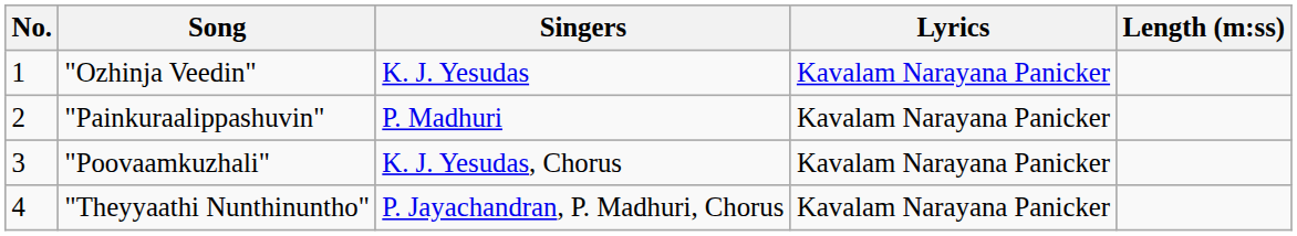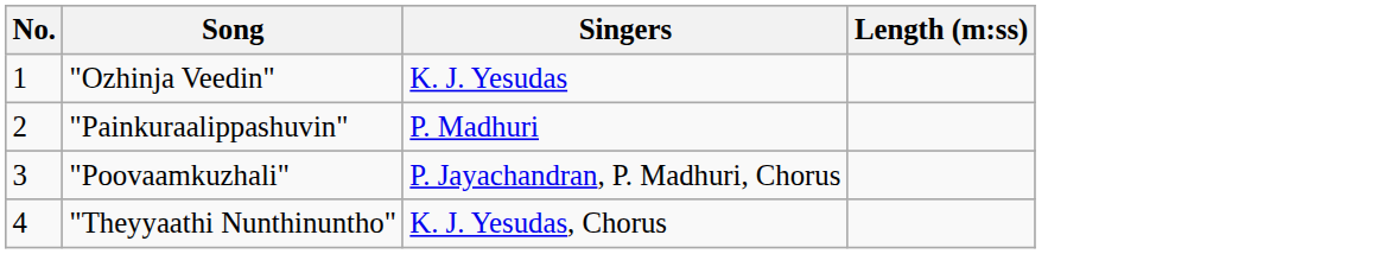- column: Lyrics | Kavalam Narayana Panicker | Kavalam Narayana Panicker | Kavalam Narayana Panicker | Kavalam Narayana Panicker
"Poovaamkuzhali" | Singers: K. J. Yesudas, Chorus -> P. Jayachandran, P. Madhuri, Chorus
"Theyyaathi Nunthinuntho" | Singers: P. Jayachandran, P. Madhuri, Chorus -> K. J. Yesudas, Chorus
